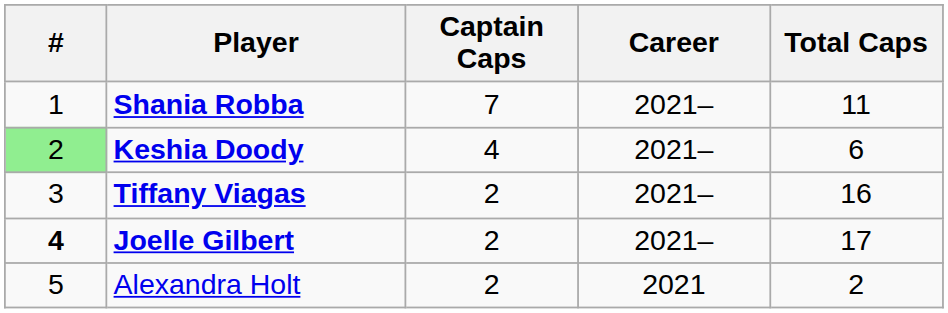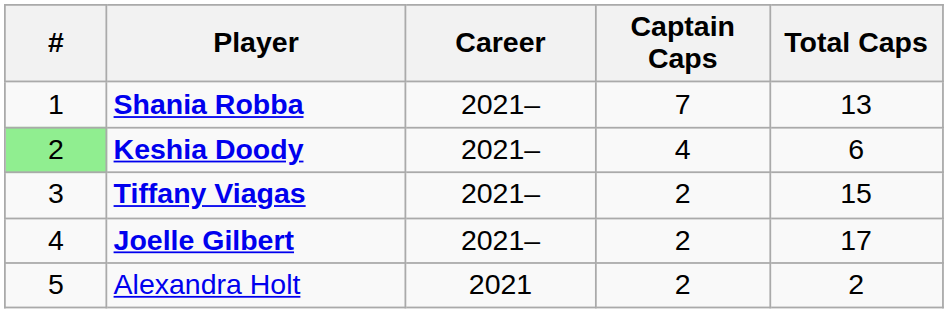columns swapped: Career <-> Captain Caps
Shania Robba | Total Caps: 11 -> 13
Tiffany Viagas | Total Caps: 16 -> 15
Joelle Gilbert | #: bold -> normal
